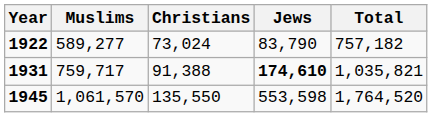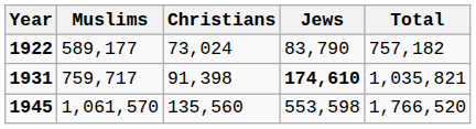1922 | Muslims: 589,277 -> 589,177
1931 | Christians: 91,388 -> 91,398
1945 | Christians: 135,550 -> 135,560
1945 | Total: 1,764,520 -> 1,766,520
